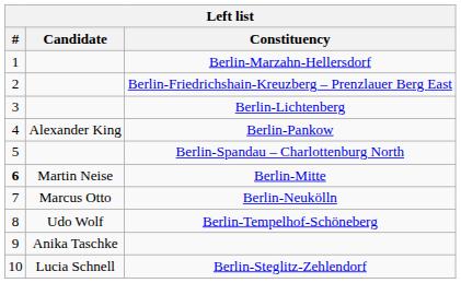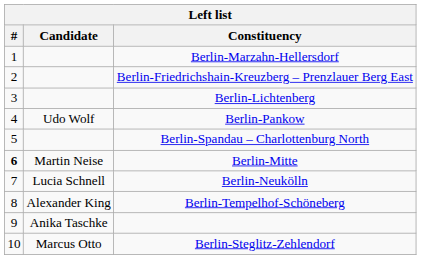Berlin-Pankow | Candidate: Alexander King -> Udo Wolf
Berlin-Neukölln | Candidate: Marcus Otto -> Lucia Schnell
Berlin-Tempelhof-Schöneberg | Candidate: Udo Wolf -> Alexander King
Berlin-Steglitz-Zehlendorf | Candidate: Lucia Schnell -> Marcus Otto
